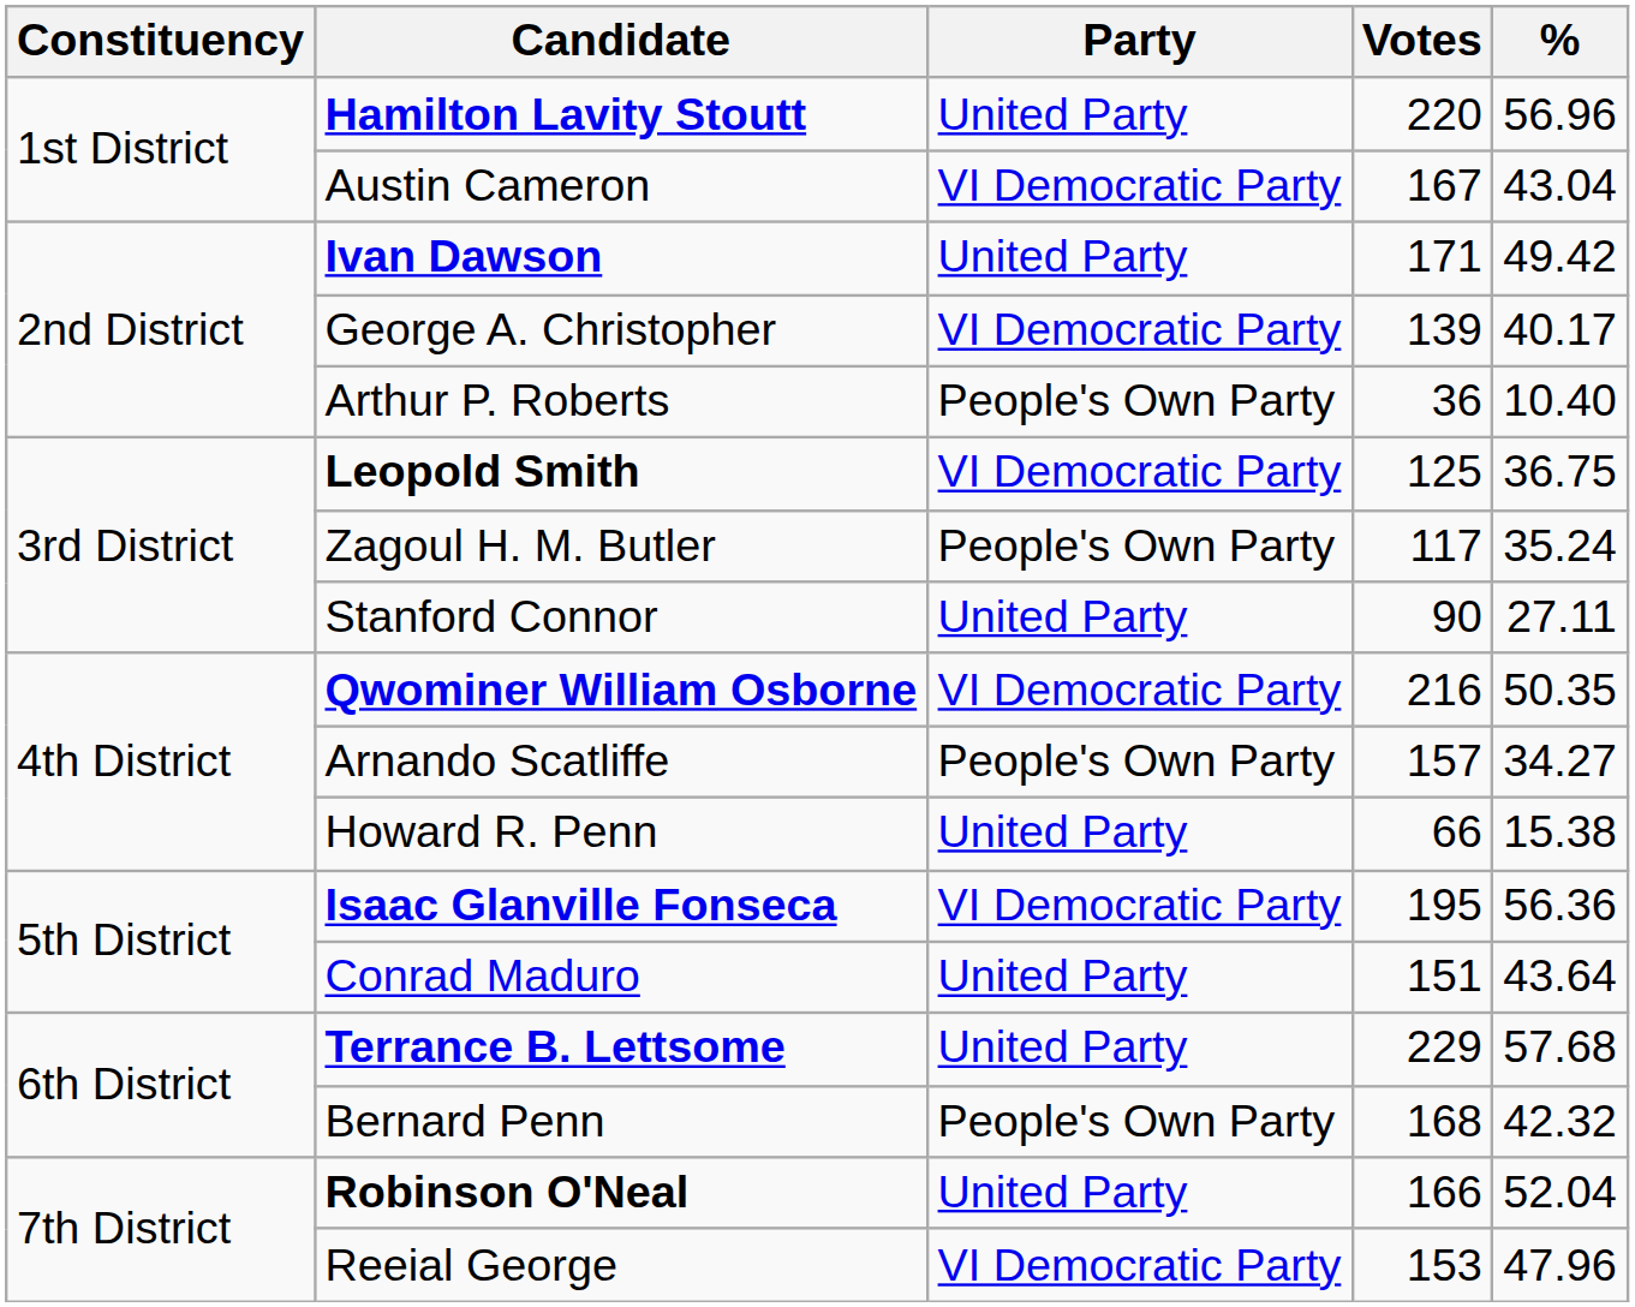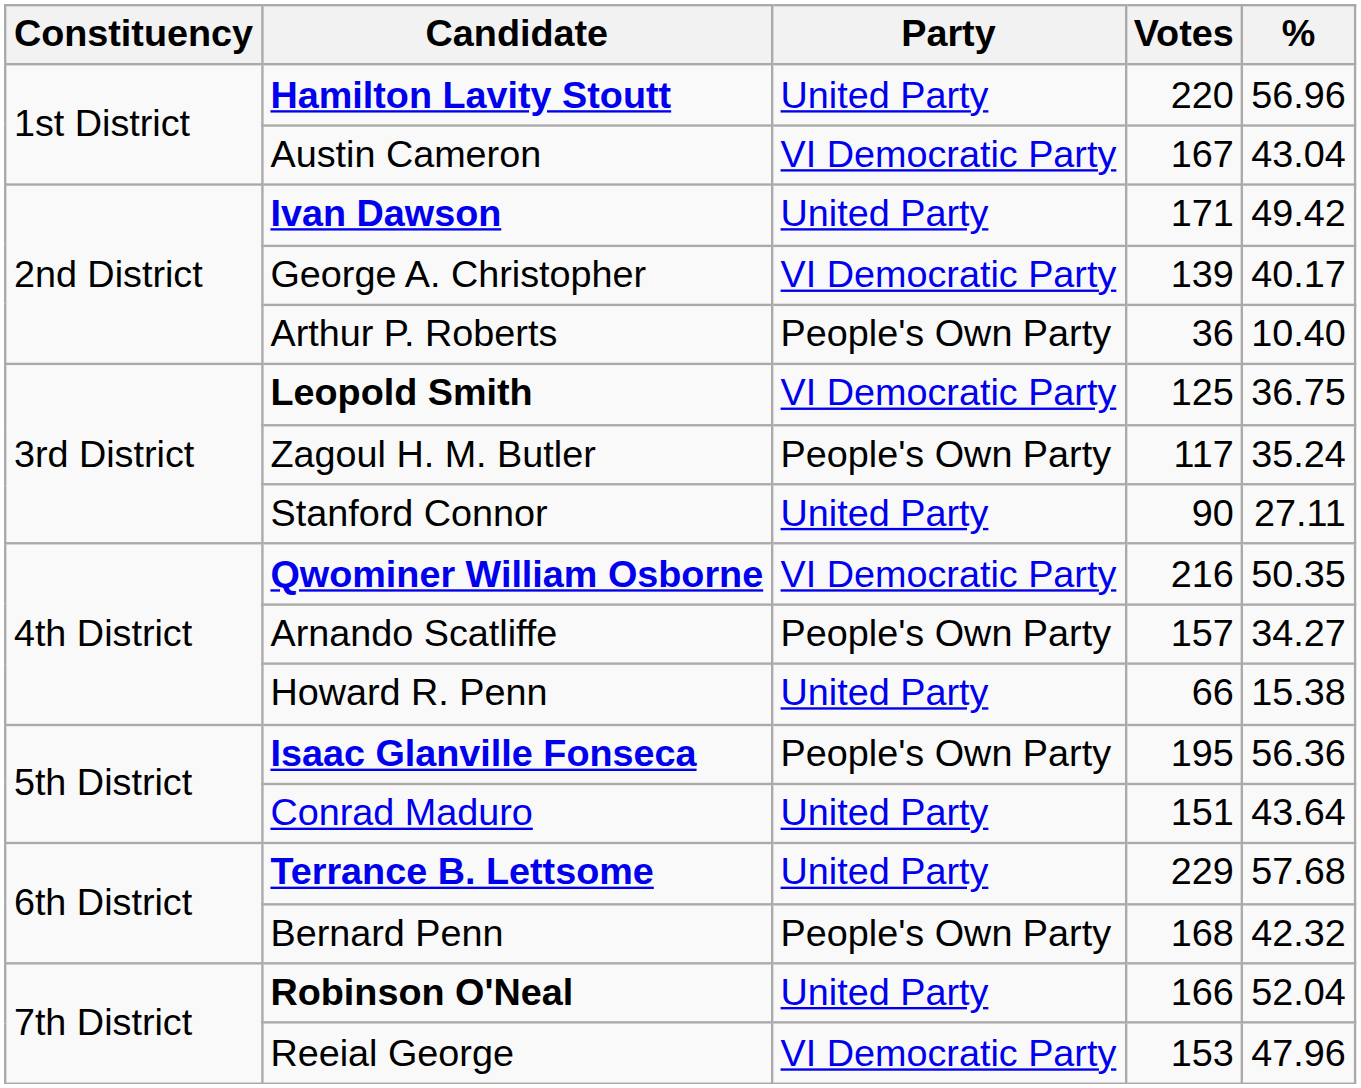Isaac Glanville Fonseca | Party: VI Democratic Party -> People's Own Party
